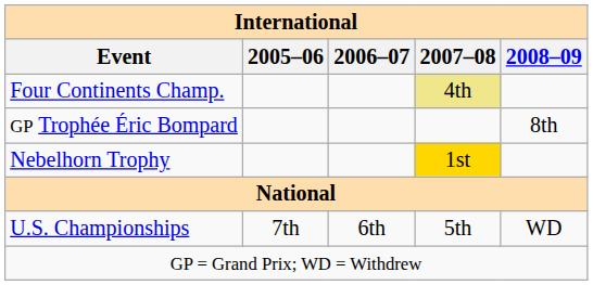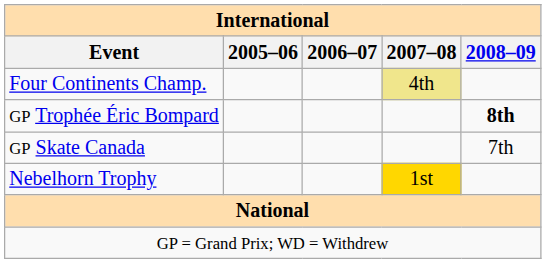GP Trophée Éric Bompard | 2008–09: normal -> bold
+ row: GP Skate Canada | 7th
- row: U.S. Championships | 7th | 6th | 5th | WD
